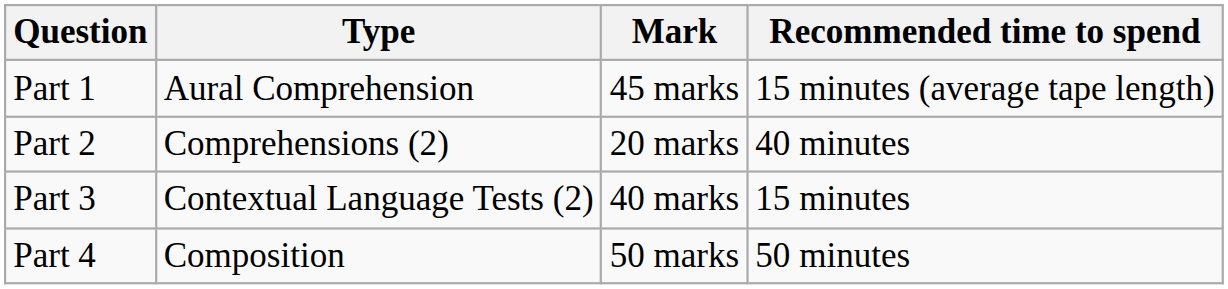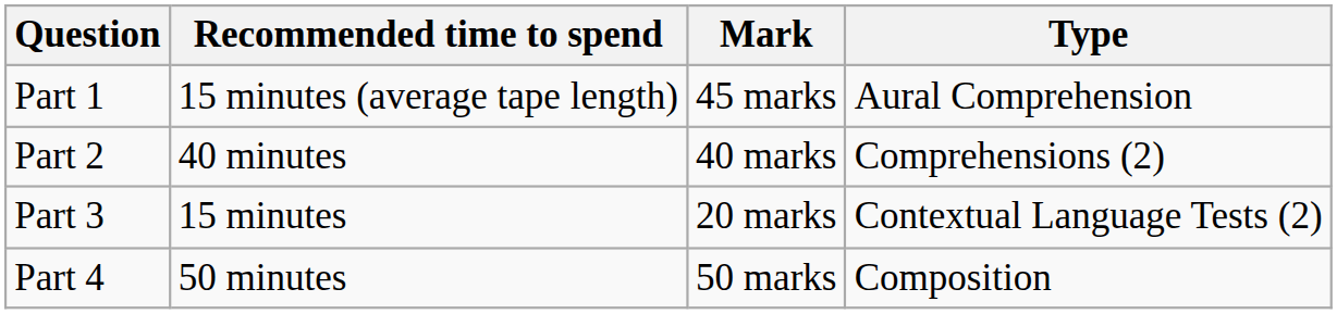columns swapped: Type <-> Recommended time to spend
Part 2 | Mark: 20 marks -> 40 marks
Part 3 | Mark: 40 marks -> 20 marks
